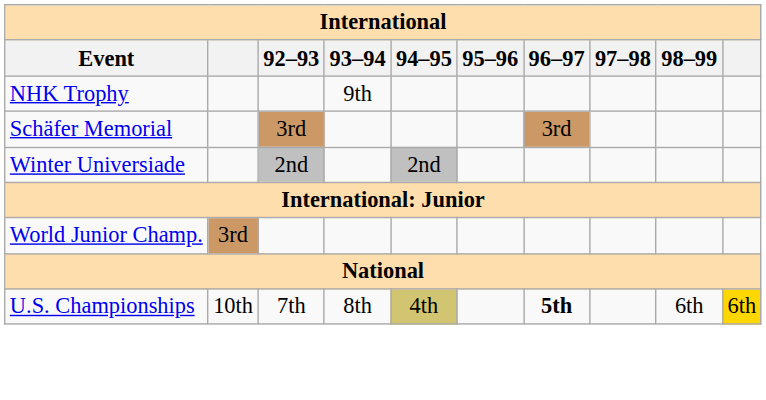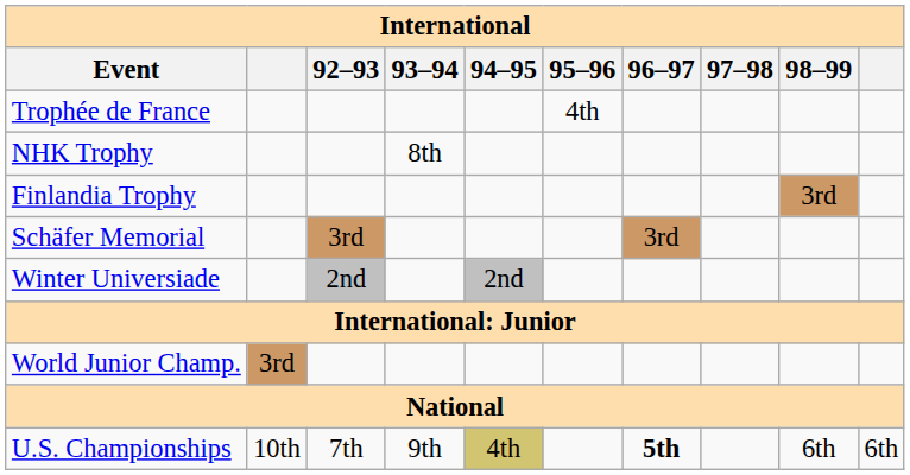+ row: Trophée de France | 4th
NHK Trophy | 93–94: 9th -> 8th
+ row: Finlandia Trophy | 3rd
U.S. Championships | 93–94: 8th -> 9th
U.S. Championships | column 10: gold background -> no background
